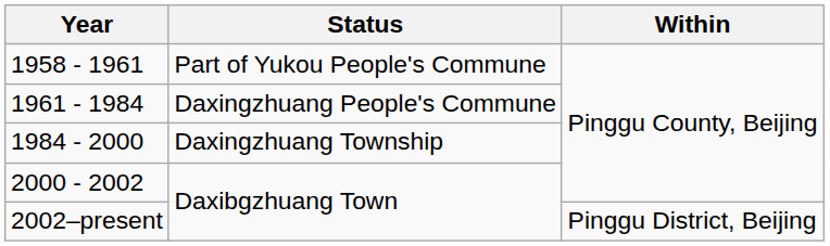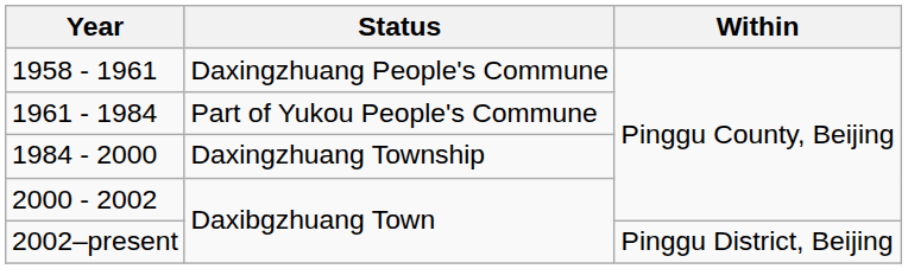1958 - 1961 | Status: Part of Yukou People's Commune -> Daxingzhuang People's Commune
1961 - 1984 | Status: Daxingzhuang People's Commune -> Part of Yukou People's Commune
